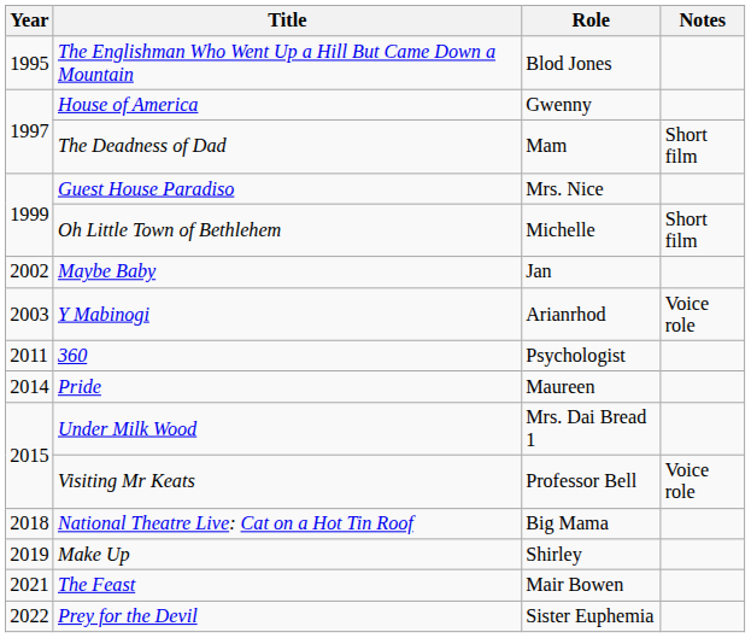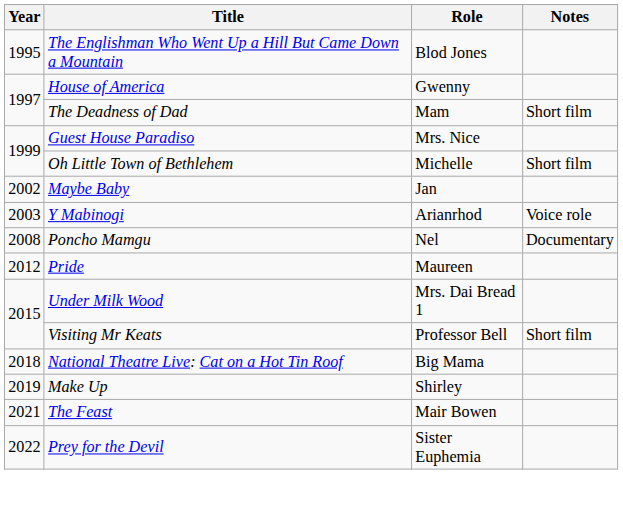+ row: 2008 | Poncho Mamgu | Nel | Documentary
- row: 2011 | 360 | Psychologist
Pride | Year: 2014 -> 2012
Visiting Mr Keats | Notes: Voice role -> Short film
